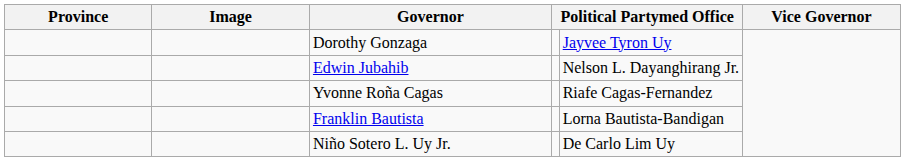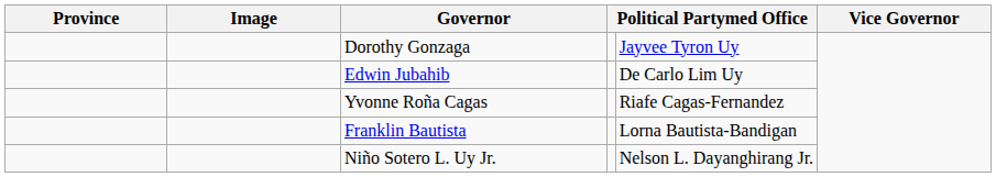Edwin Jubahib | column 5: Nelson L. Dayanghirang Jr. -> De Carlo Lim Uy
Niño Sotero L. Uy Jr. | column 5: De Carlo Lim Uy -> Nelson L. Dayanghirang Jr.
